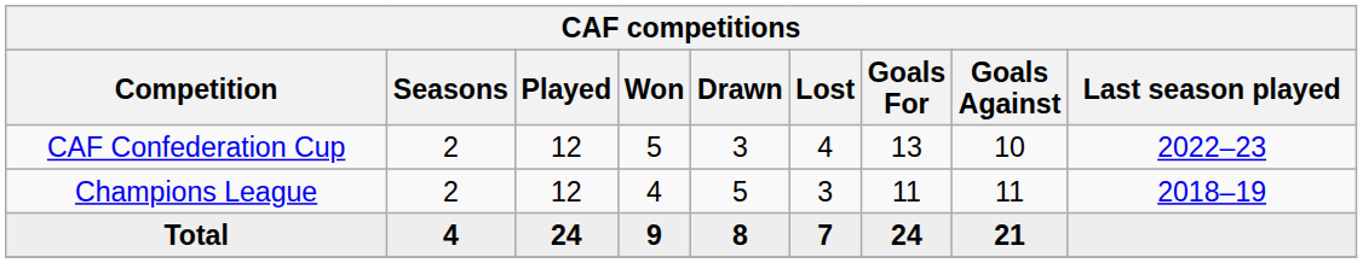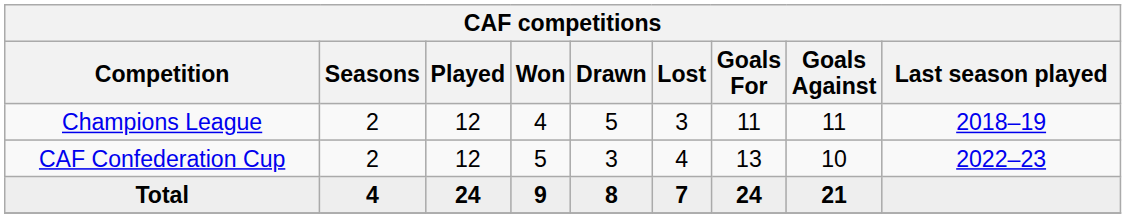rows swapped: Champions League <-> CAF Confederation Cup
